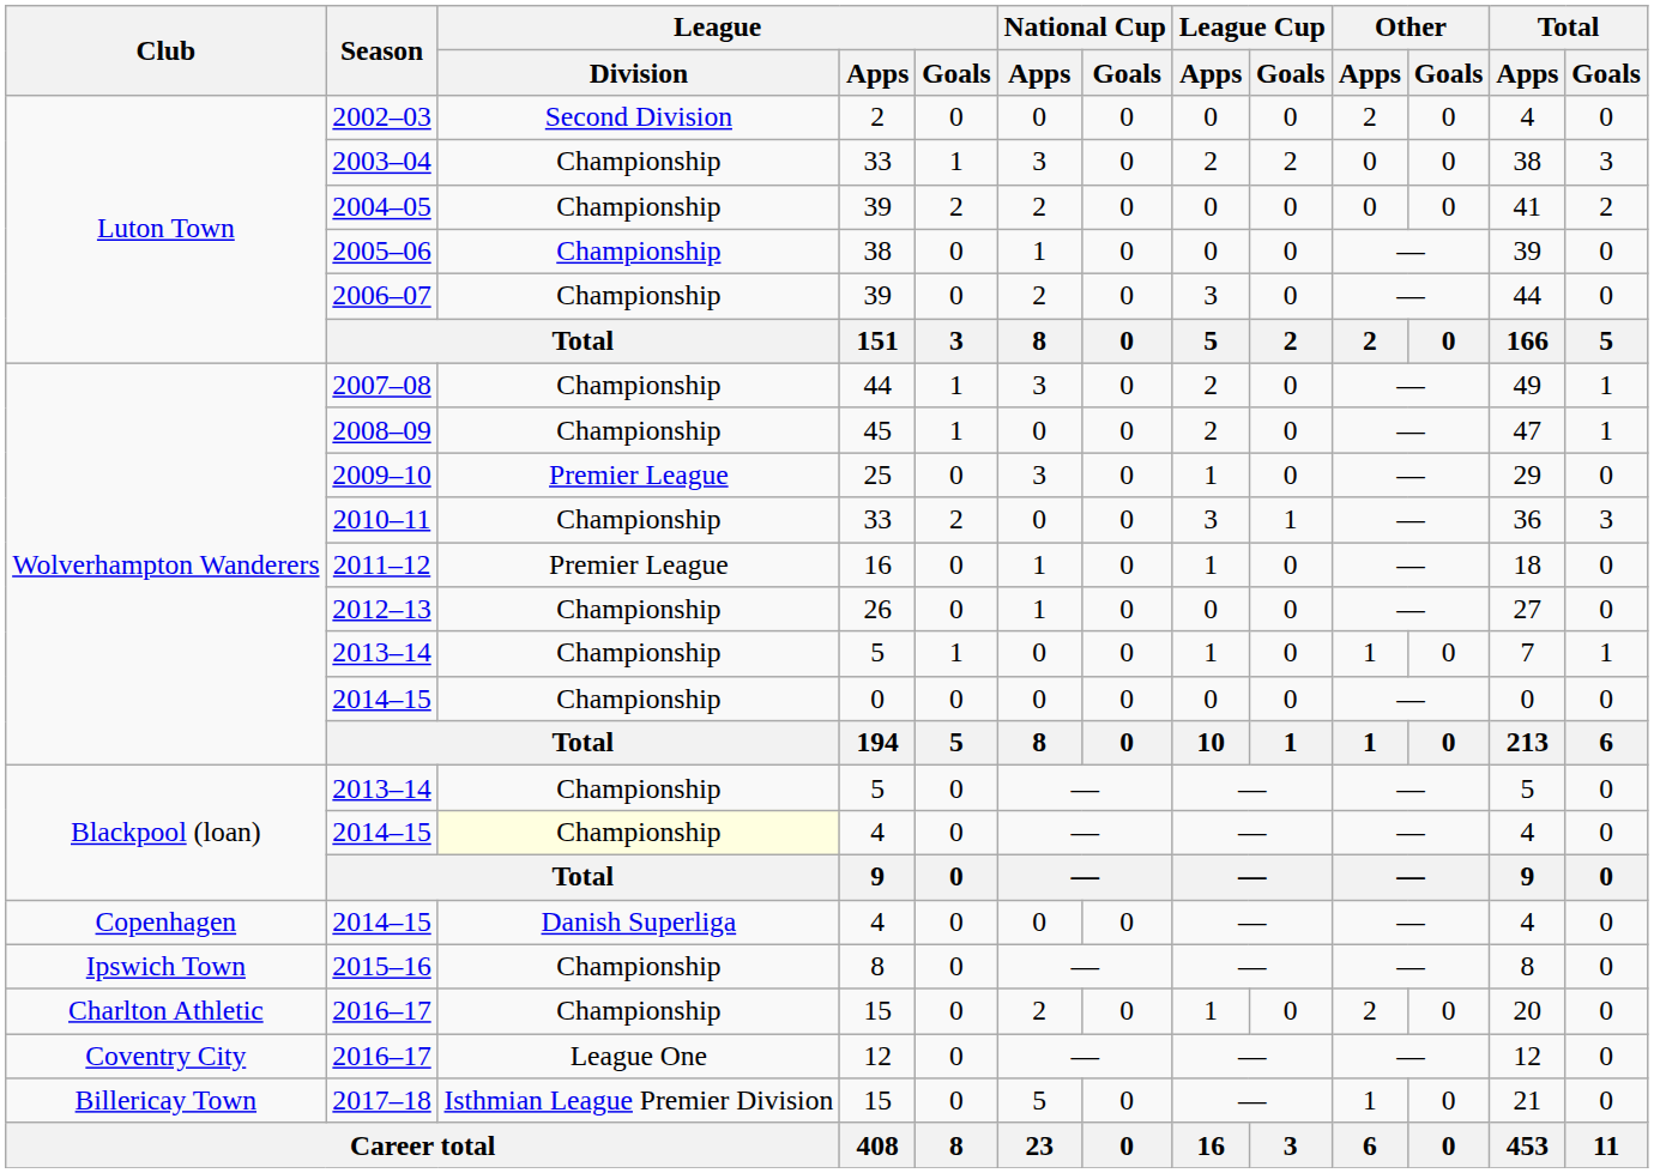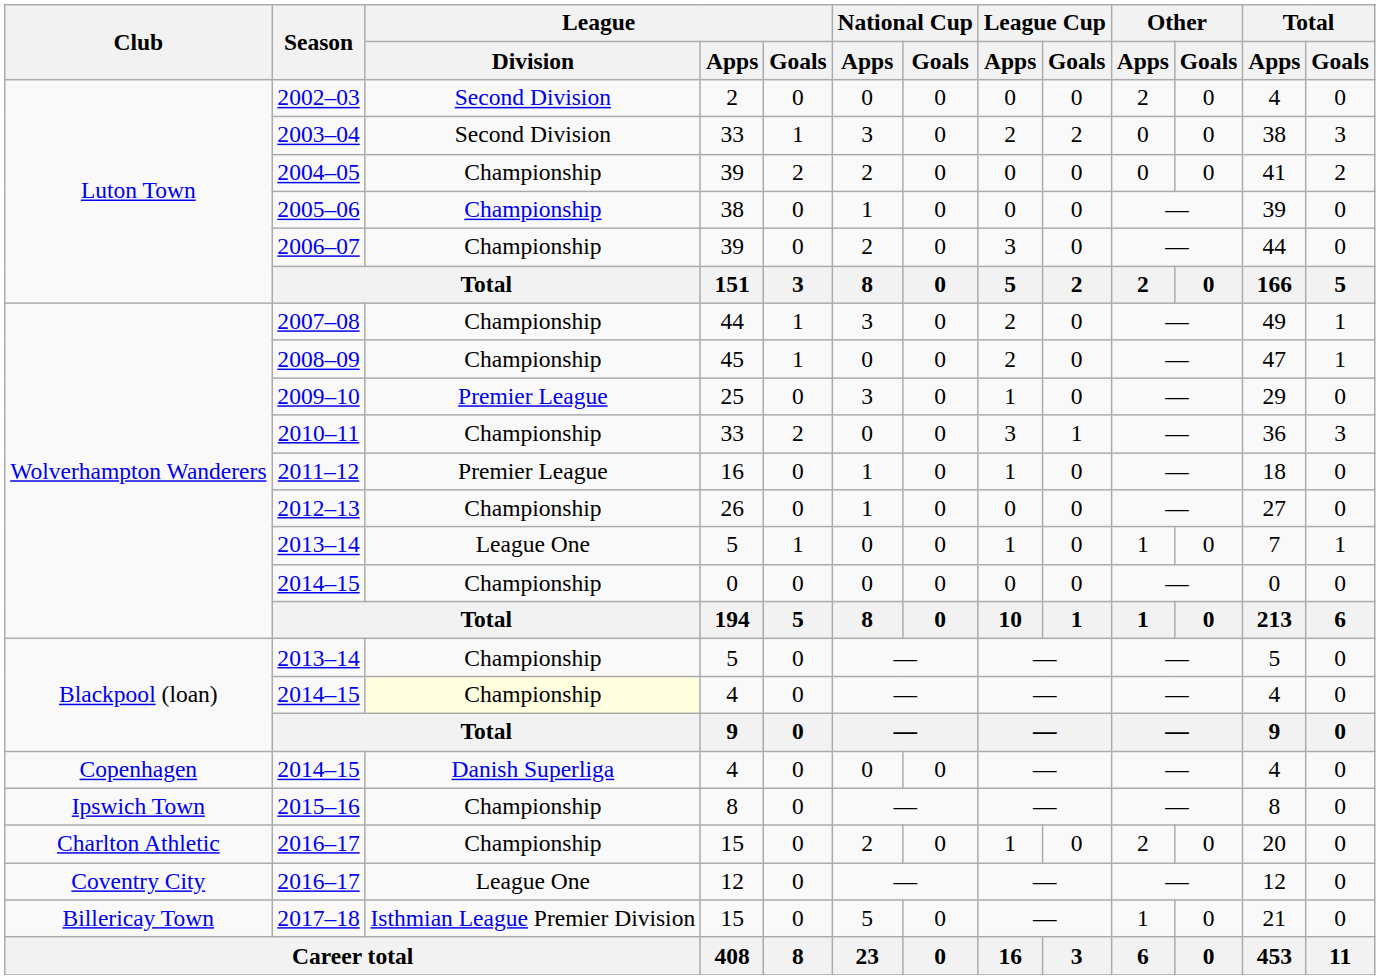2003–04 | League / Division: Championship -> Second Division
Wolverhampton Wanderers / 2013–14 | League / Division: Championship -> League One
